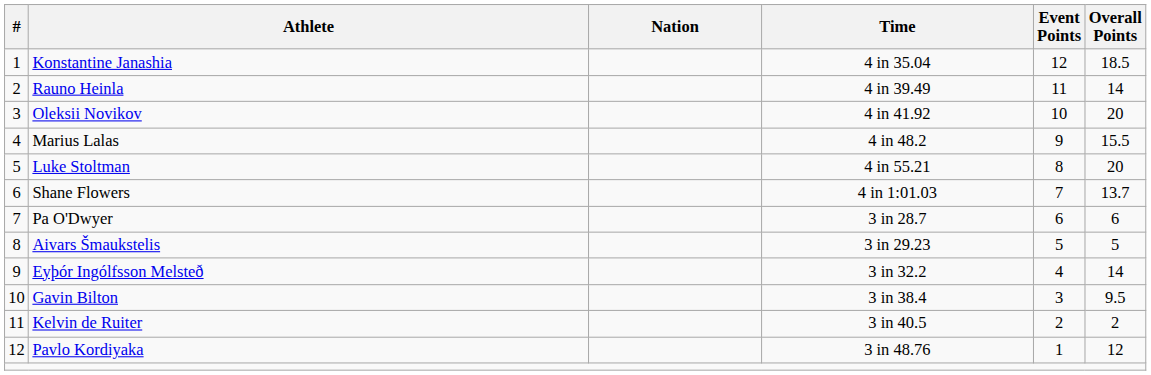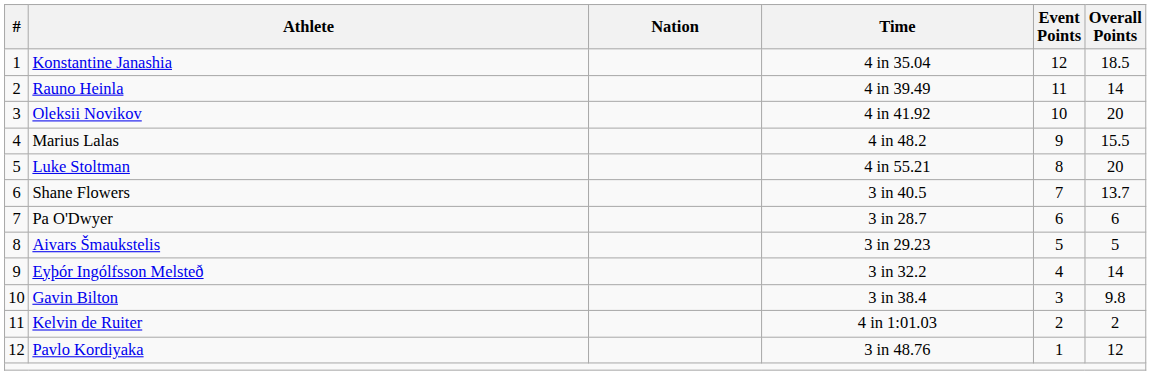Shane Flowers | Time: 4 in 1:01.03 -> 3 in 40.5
Gavin Bilton | Overall Points: 9.5 -> 9.8
Kelvin de Ruiter | Time: 3 in 40.5 -> 4 in 1:01.03
